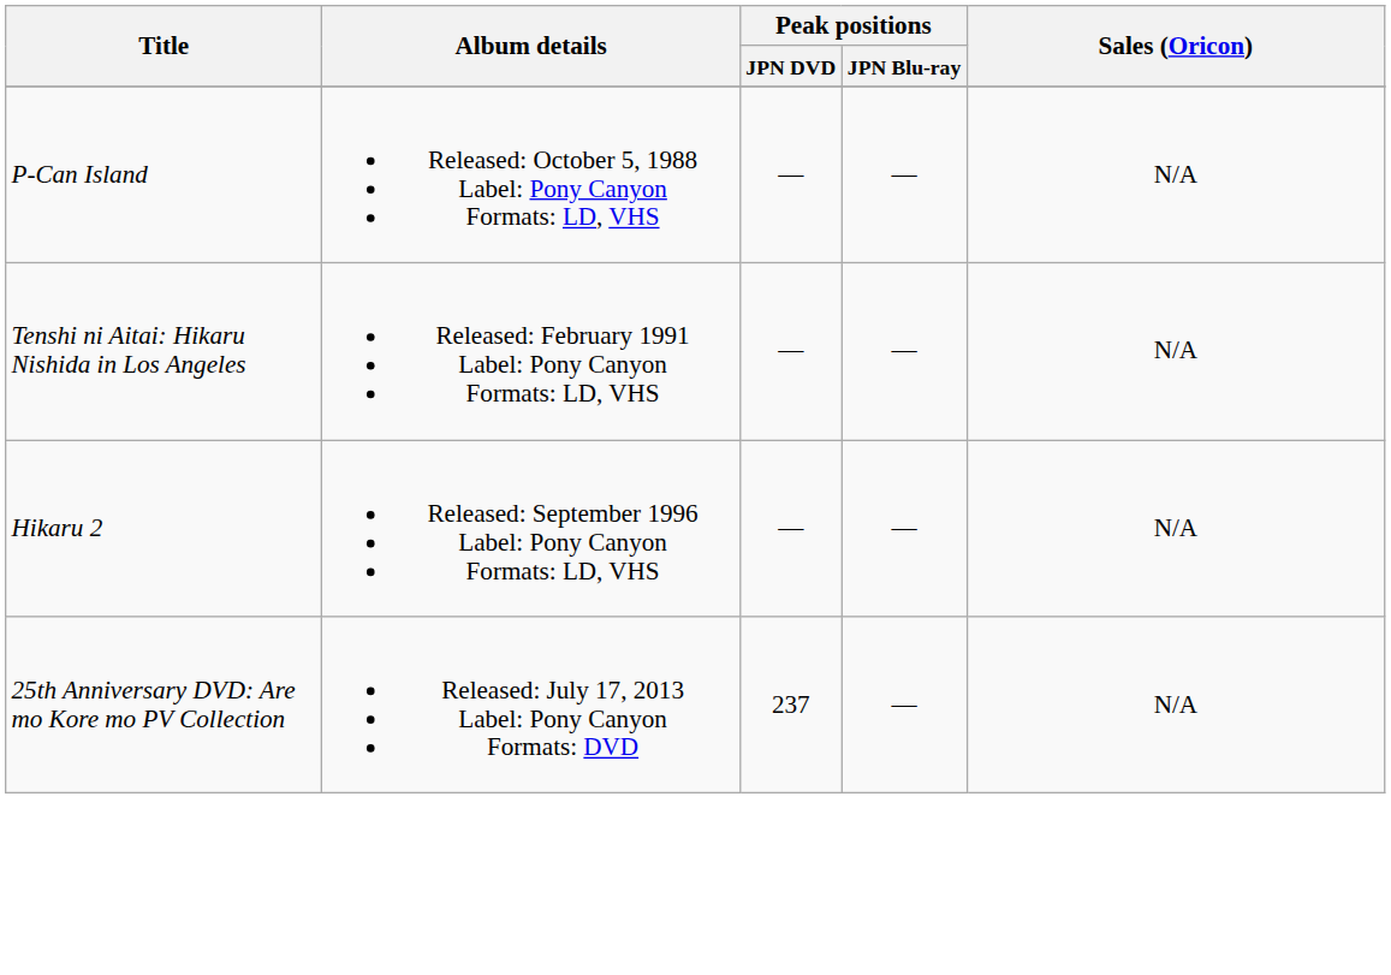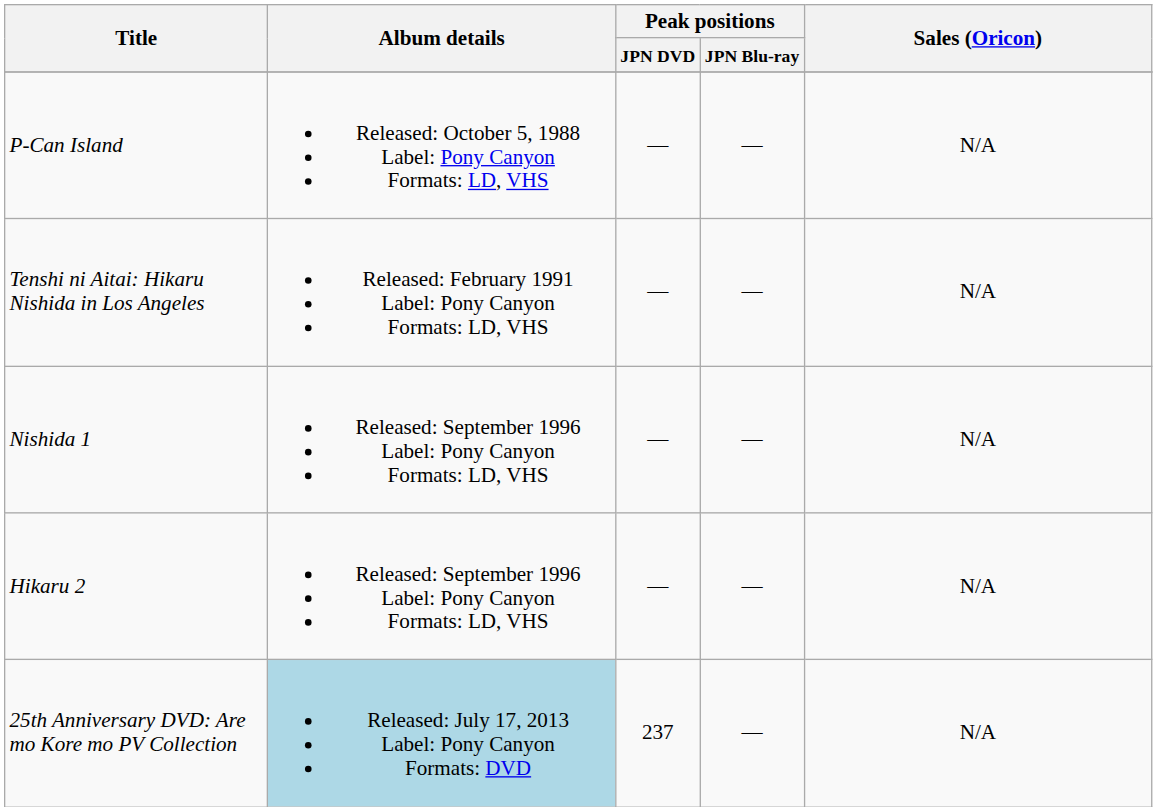+ row: Nishida 1 | Released: September 1996 Label: Pony Canyon Formats: LD, VHS | — | — | N/A
25th Anniversary DVD: Are mo Kore mo PV Collection | Album details: no background -> lightblue background
